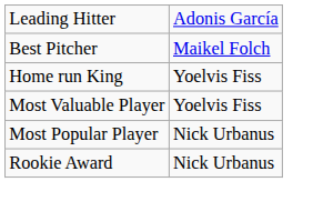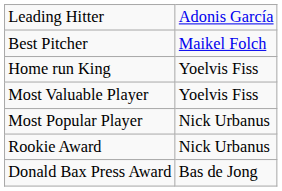+ row: Donald Bax Press Award | Bas de Jong
